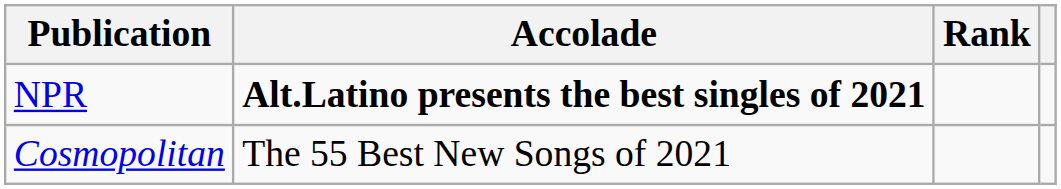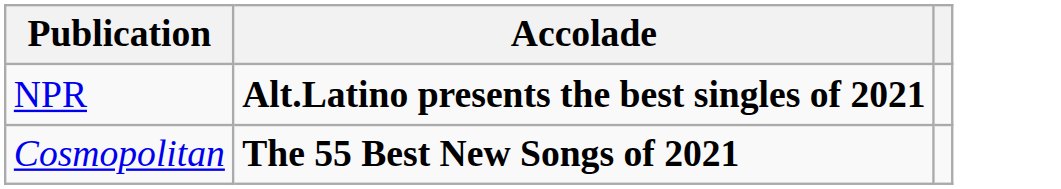- column: Rank
Cosmopolitan | Accolade: normal -> bold
